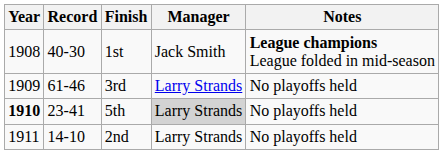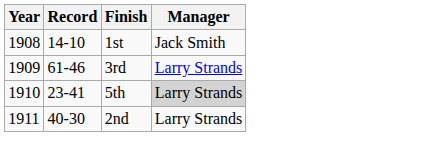- column: Notes | League champions League folded in mid-season | No playoffs held | No playoffs held | No playoffs held
1st | Record: 40-30 -> 14-10
5th | Year: bold -> normal
2nd | Record: 14-10 -> 40-30
